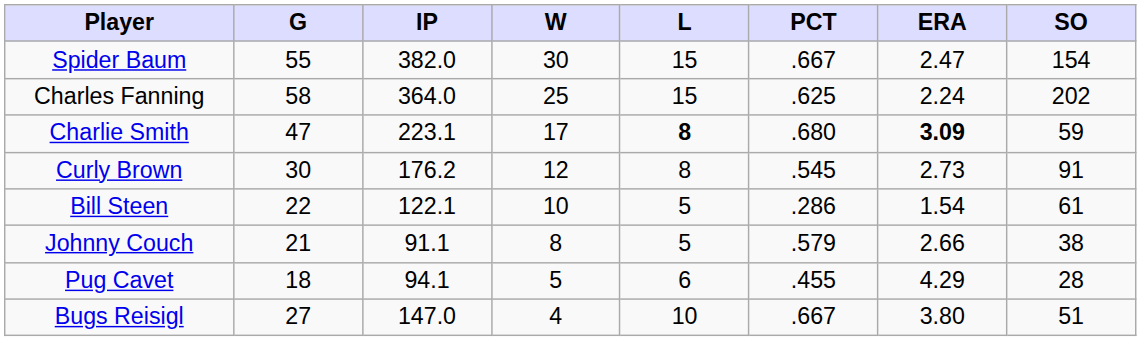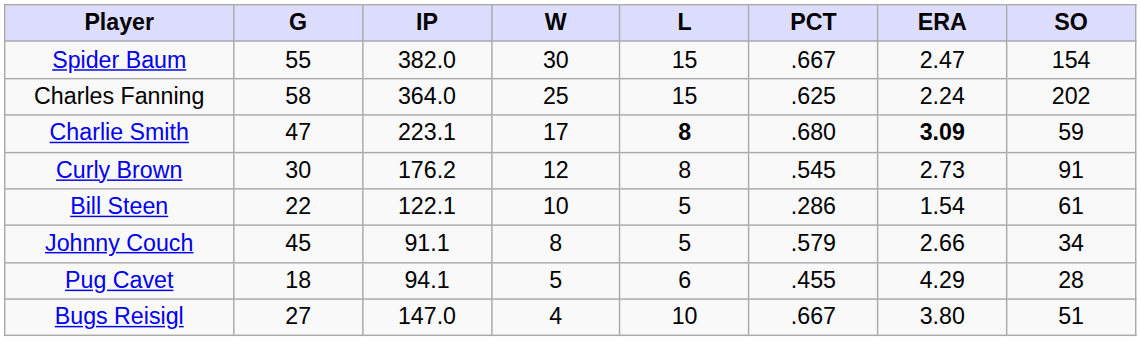Johnny Couch | G: 21 -> 45
Johnny Couch | SO: 38 -> 34
